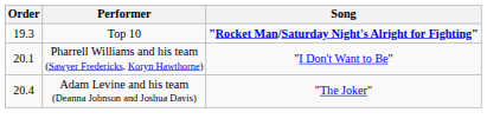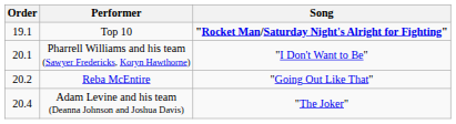Top 10 | Order: 19.3 -> 19.1
+ row: 20.2 | Reba McEntire | "Going Out Like That"
